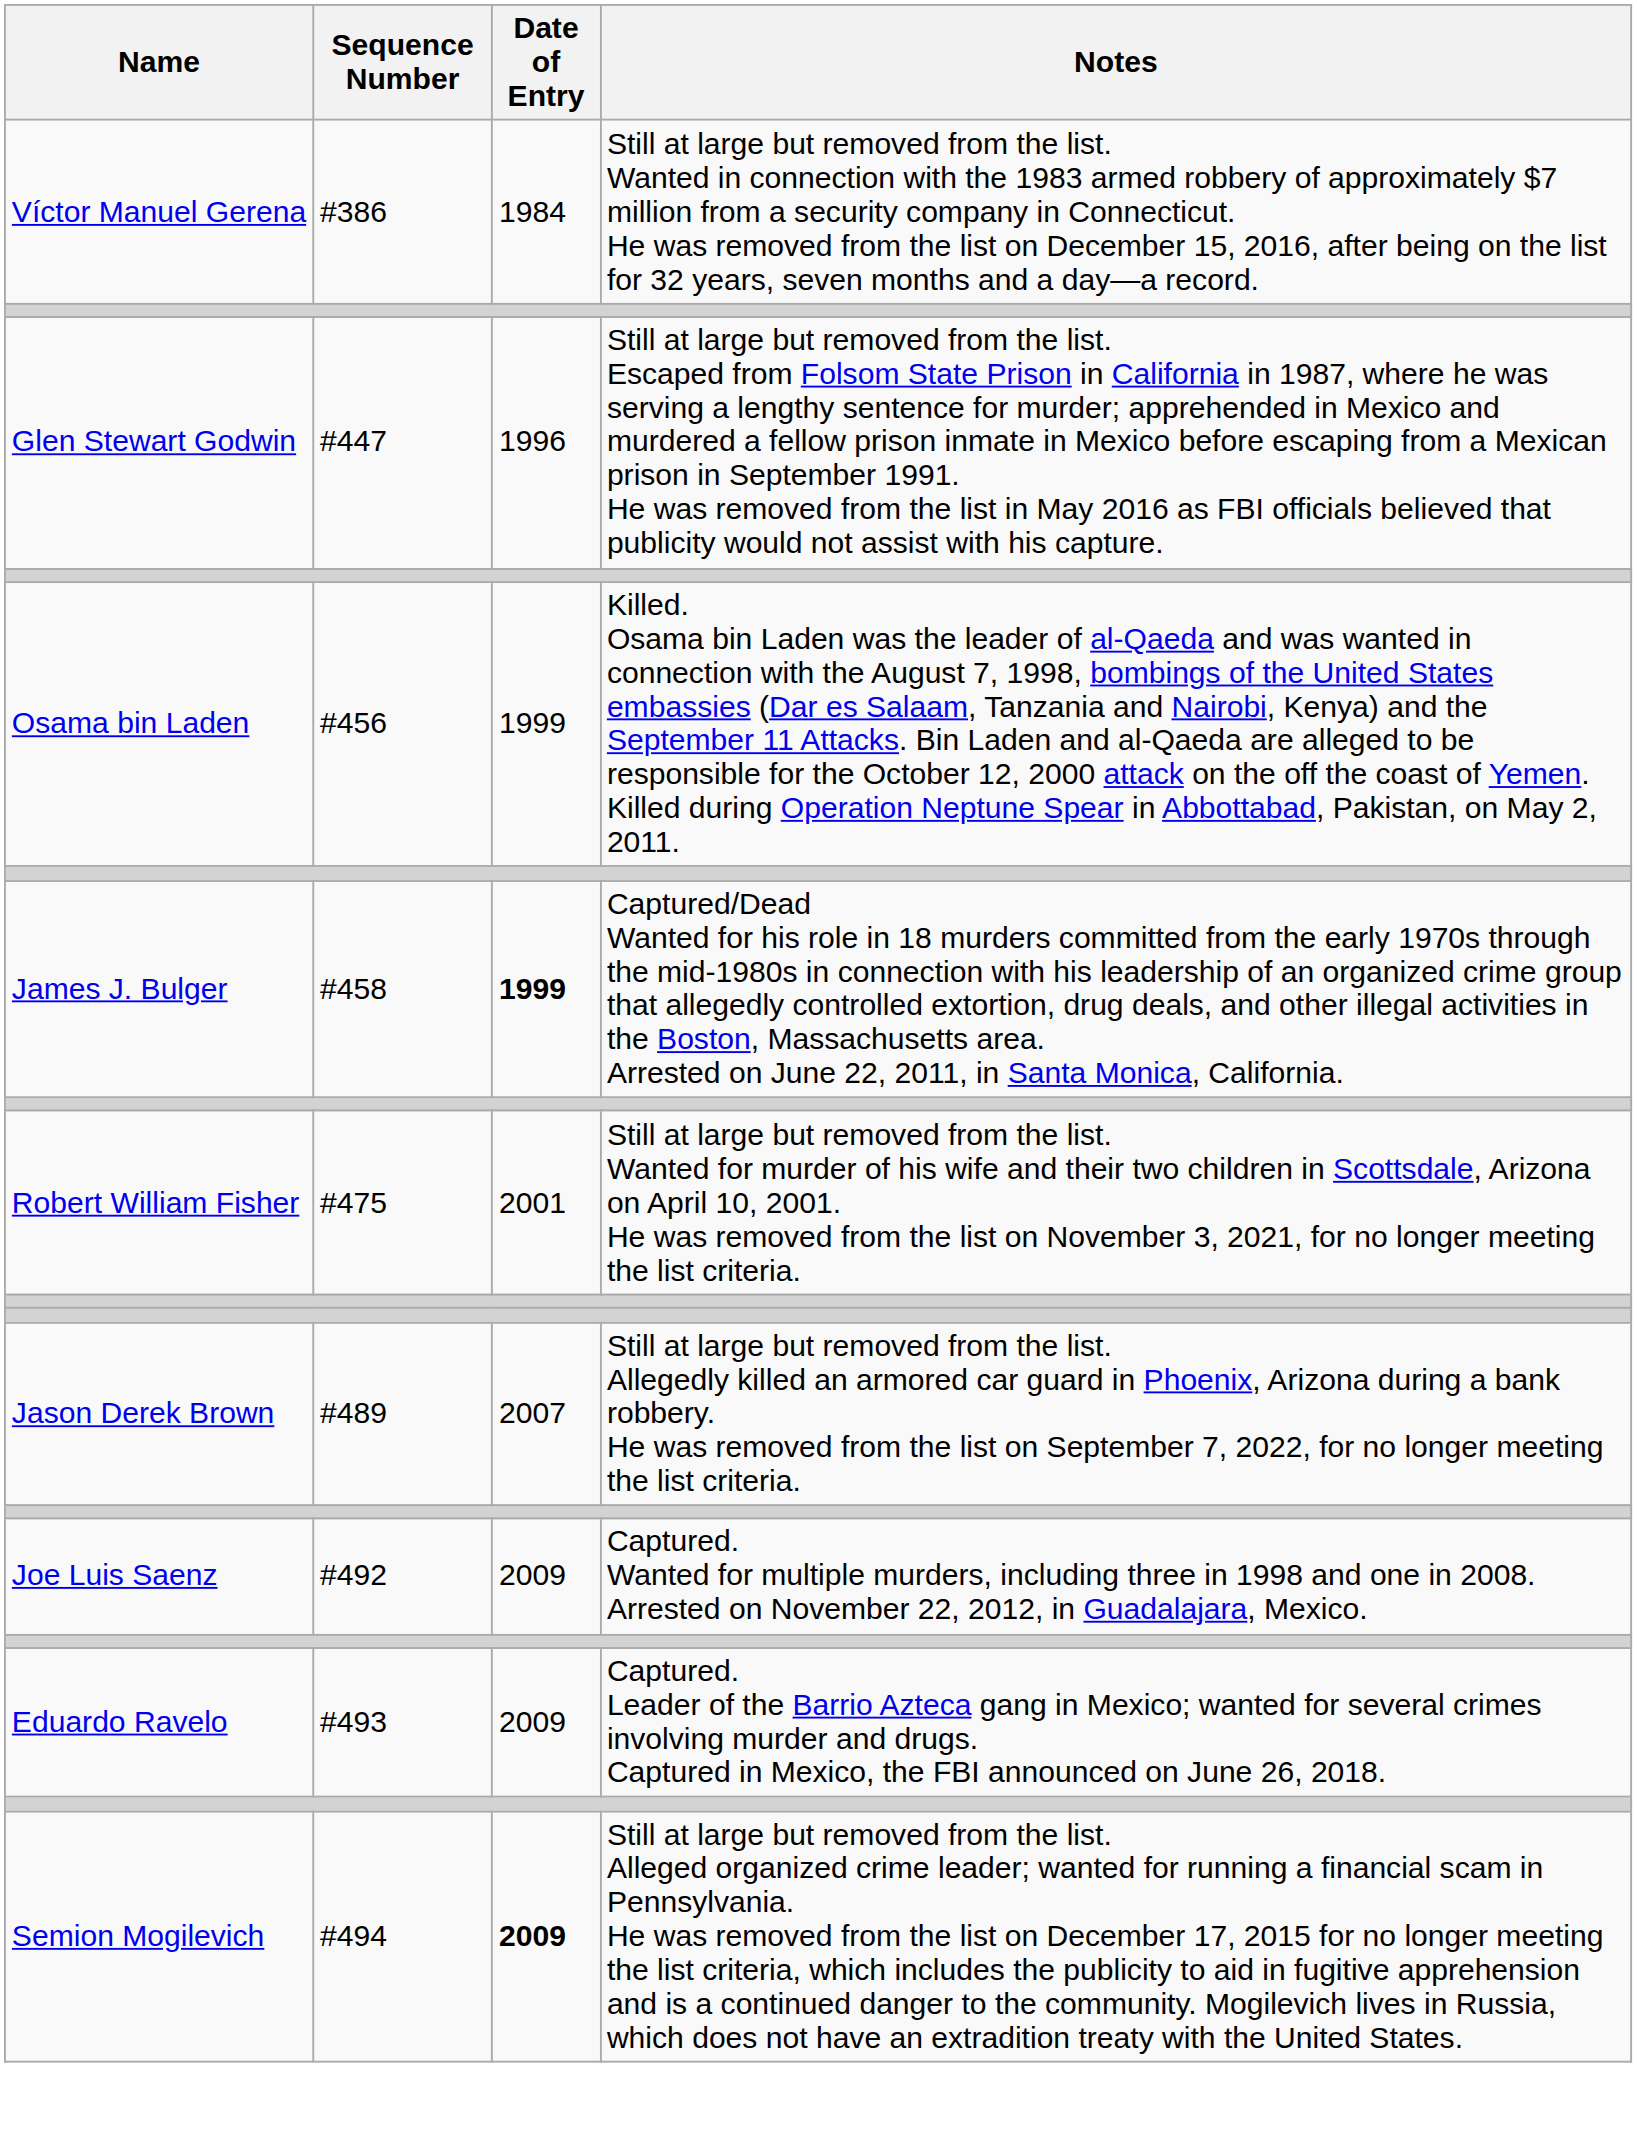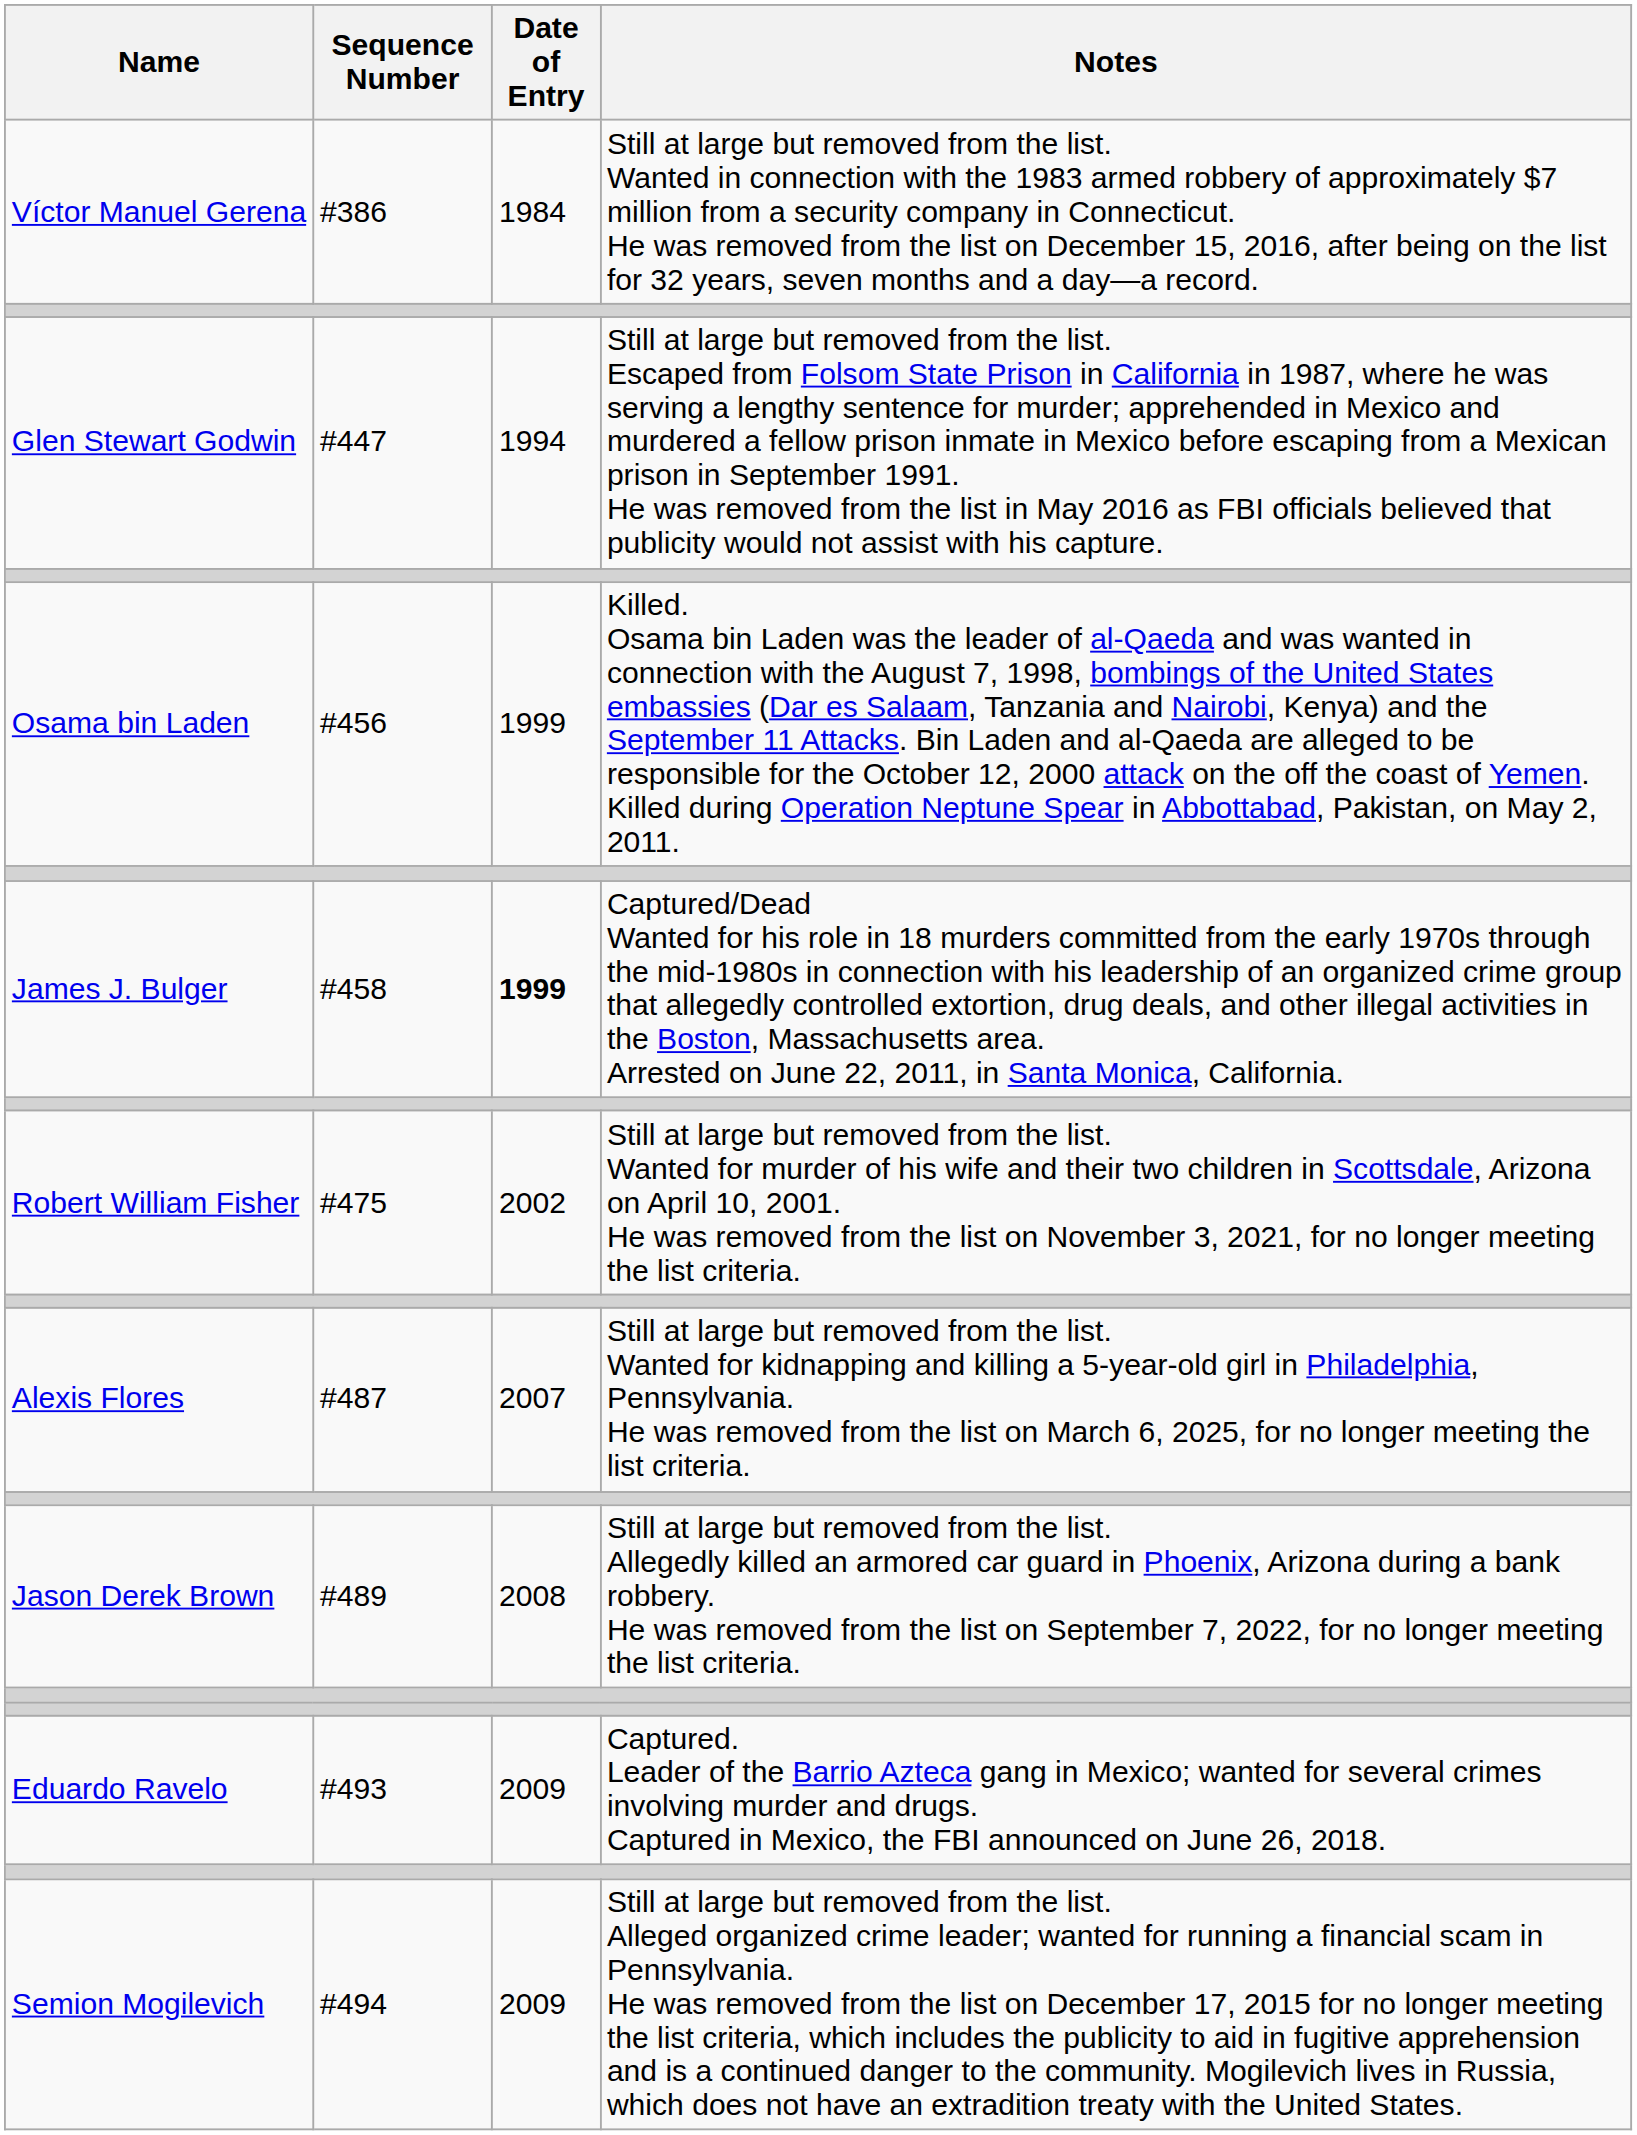Glen Stewart Godwin | Date of Entry: 1996 -> 1994
Robert William Fisher | Date of Entry: 2001 -> 2002
+ row: Alexis Flores | #487 | 2007 | Still at large but removed from the list. Wanted for kidnapping and killing a 5-year-old girl in Philadelphia, Pennsylvania. He was removed from the list on March 6, 2025, for no longer meeting the list criteria.
Jason Derek Brown | Date of Entry: 2007 -> 2008
- row: Joe Luis Saenz | #492 | 2009 | Captured. Wanted for multiple murders, including three in 1998 and one in 2008. Arrested on November 22, 2012, in Guadalajara, Mexico.
Semion Mogilevich | Date of Entry: bold -> normal
